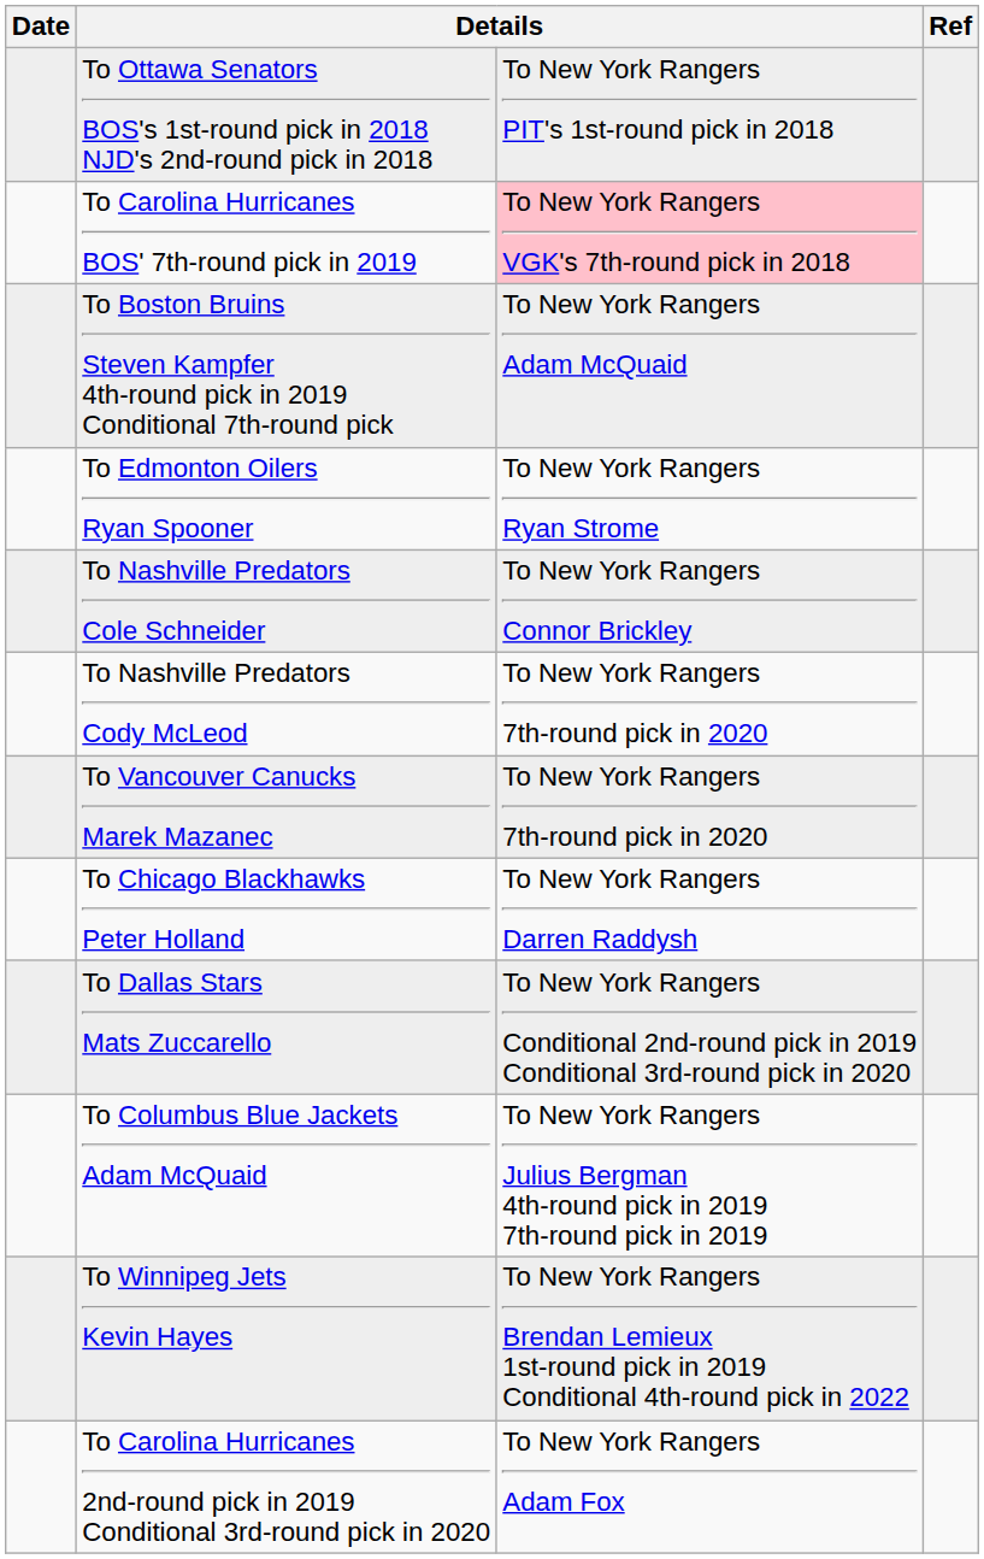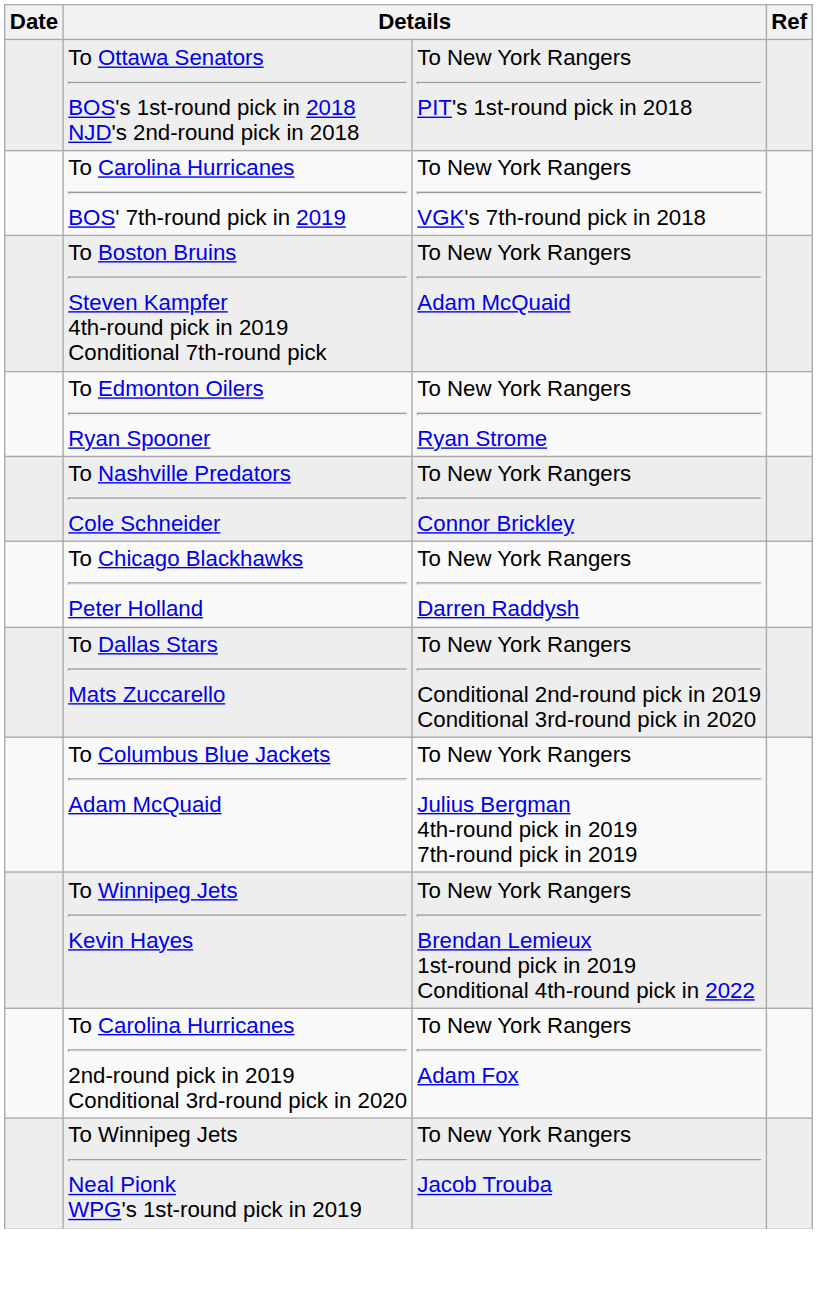To Carolina Hurricanes BOS' 7th-round pick in 2019 | column 3: pink background -> no background
- row: To Nashville Predators Cody McLeod | To New York Rangers 7th-round pick in 2020
- row: To Vancouver Canucks Marek Mazanec | To New York Rangers 7th-round pick in 2020
+ row: To Winnipeg Jets Neal Pionk WPG's 1st-round pick in 2019 | To New York Rangers Jacob Trouba
